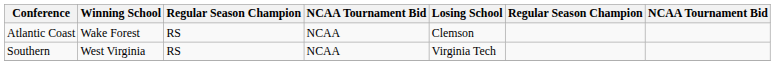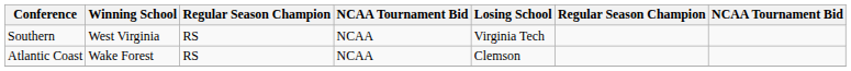rows swapped: Atlantic Coast <-> Southern
